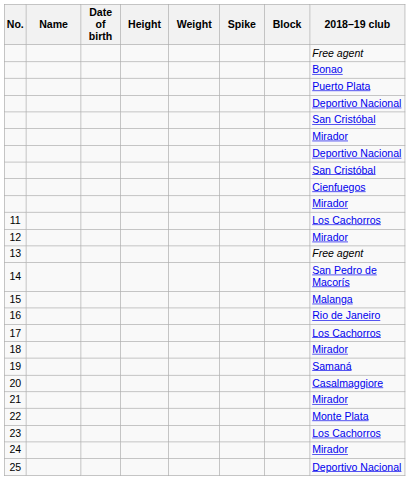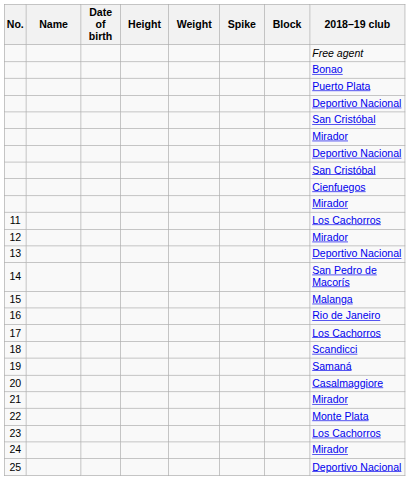13 | 2018–19 club: Free agent -> Deportivo Nacional
18 | 2018–19 club: Mirador -> Scandicci
